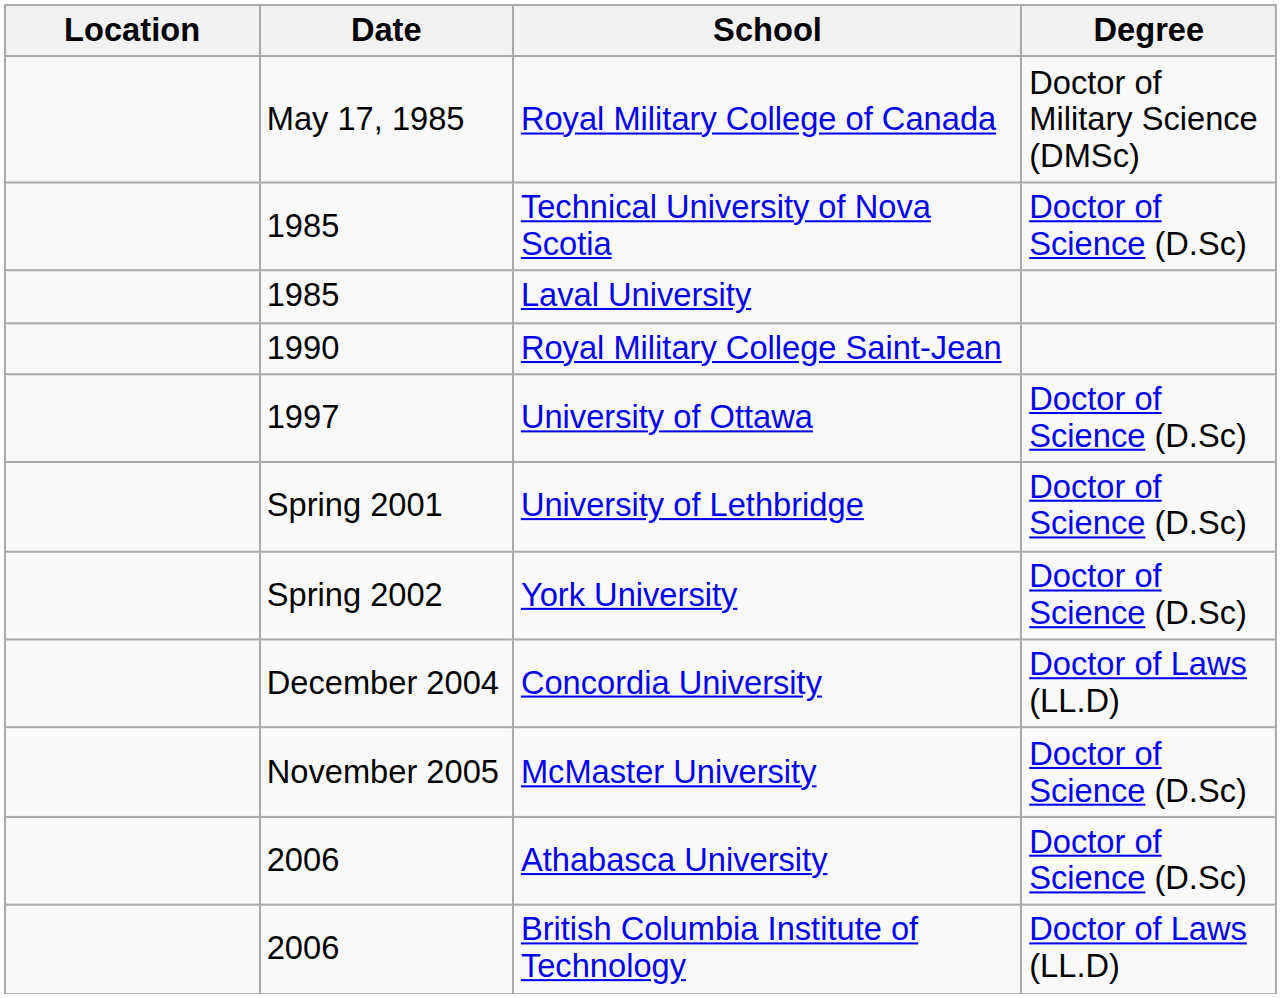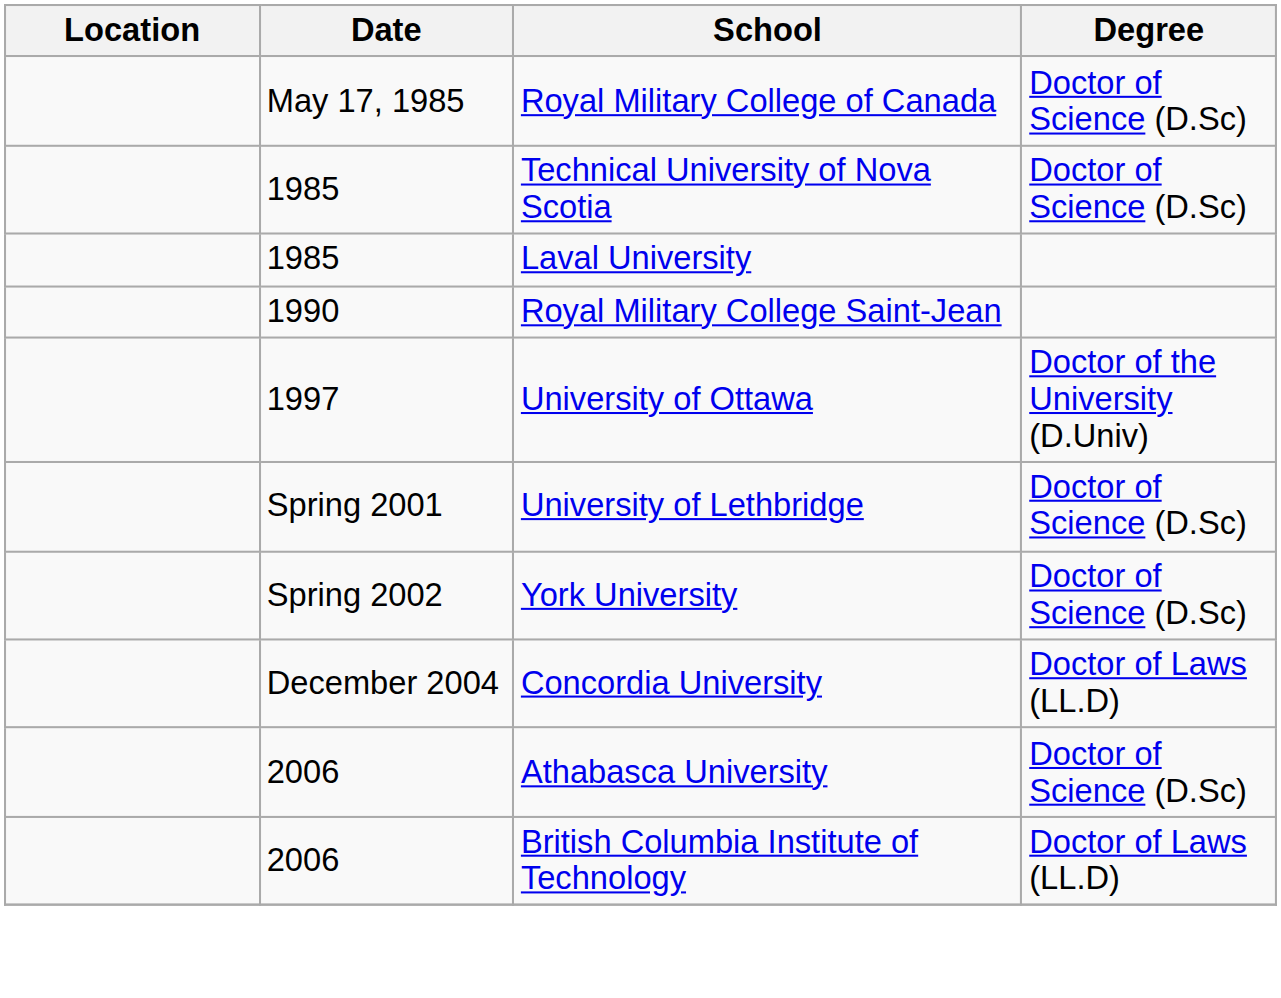Royal Military College of Canada | Degree: Doctor of Military Science (DMSc) -> Doctor of Science (D.Sc)
University of Ottawa | Degree: Doctor of Science (D.Sc) -> Doctor of the University (D.Univ)
- row: November 2005 | McMaster University | Doctor of Science (D.Sc)
